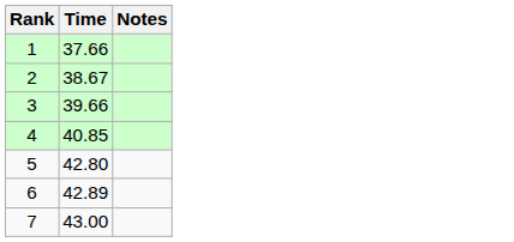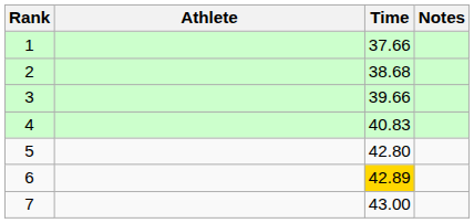+ column: Athlete
2 | Time: 38.67 -> 38.68
4 | Time: 40.85 -> 40.83
6 | Time: no background -> gold background
